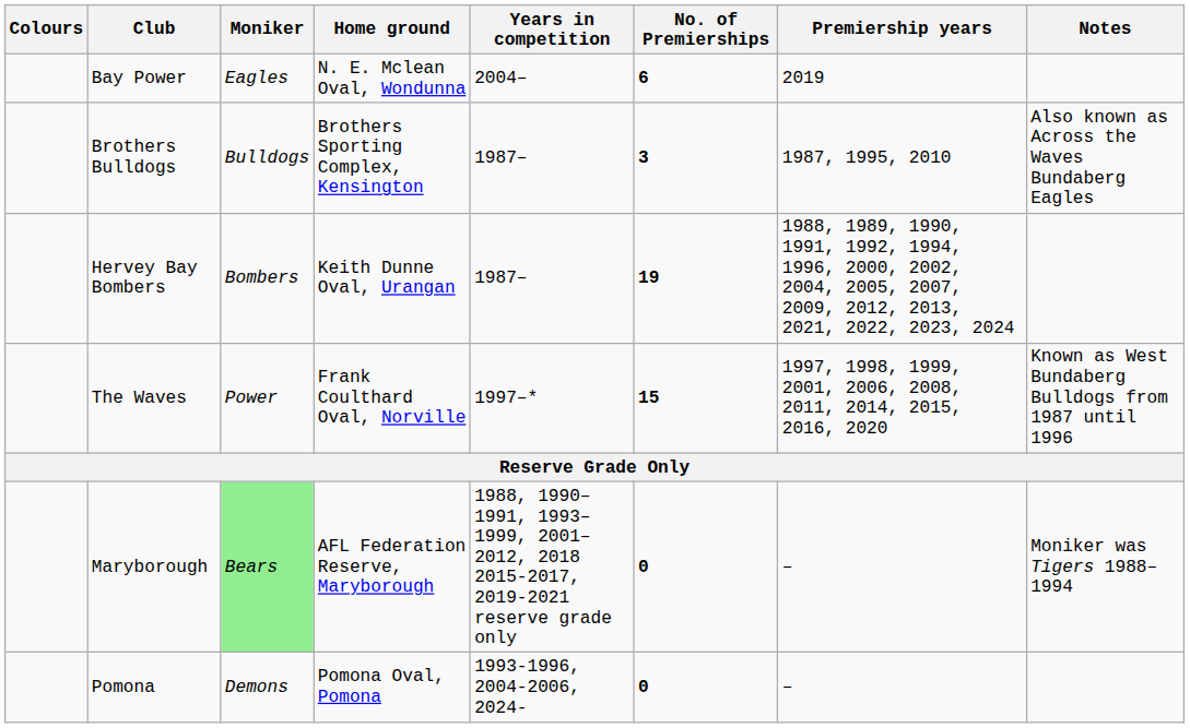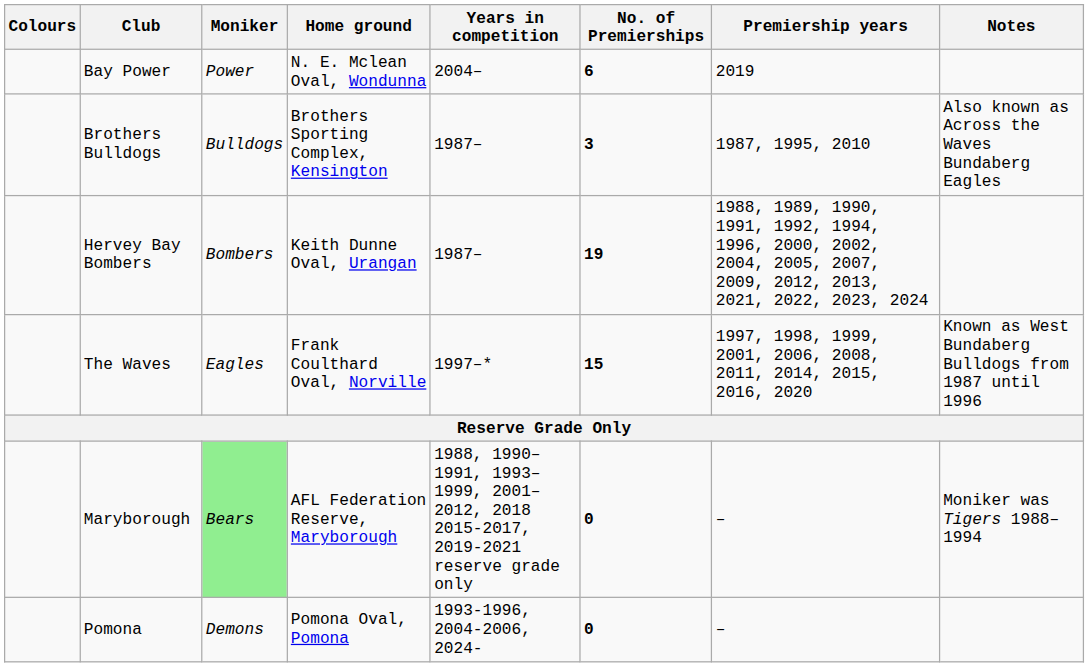Bay Power | Moniker: Eagles -> Power
The Waves | Moniker: Power -> Eagles
